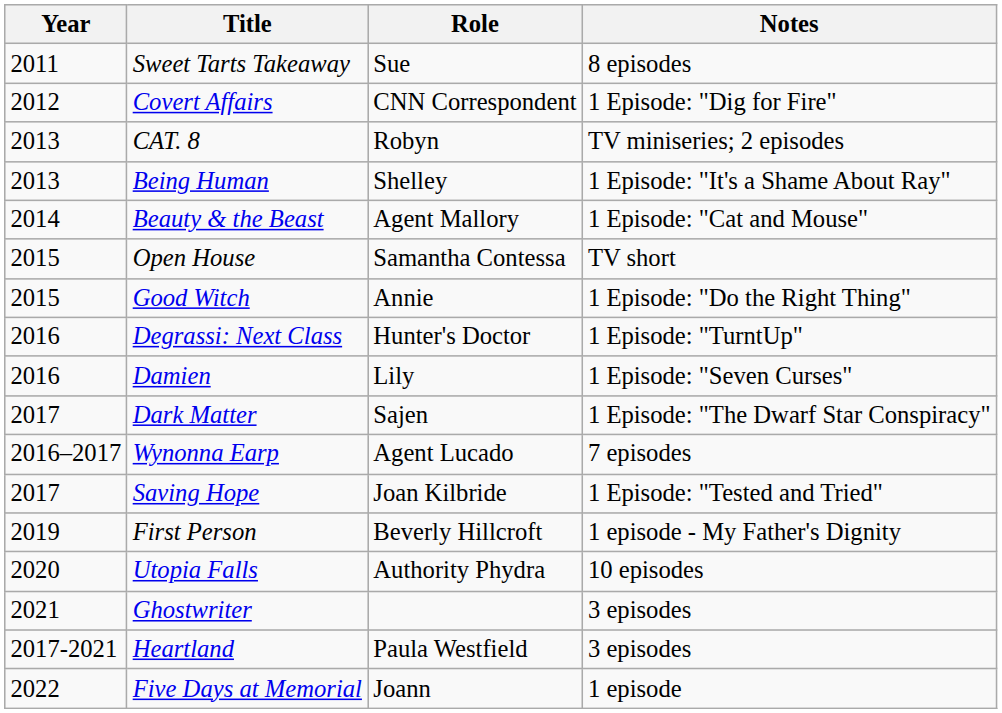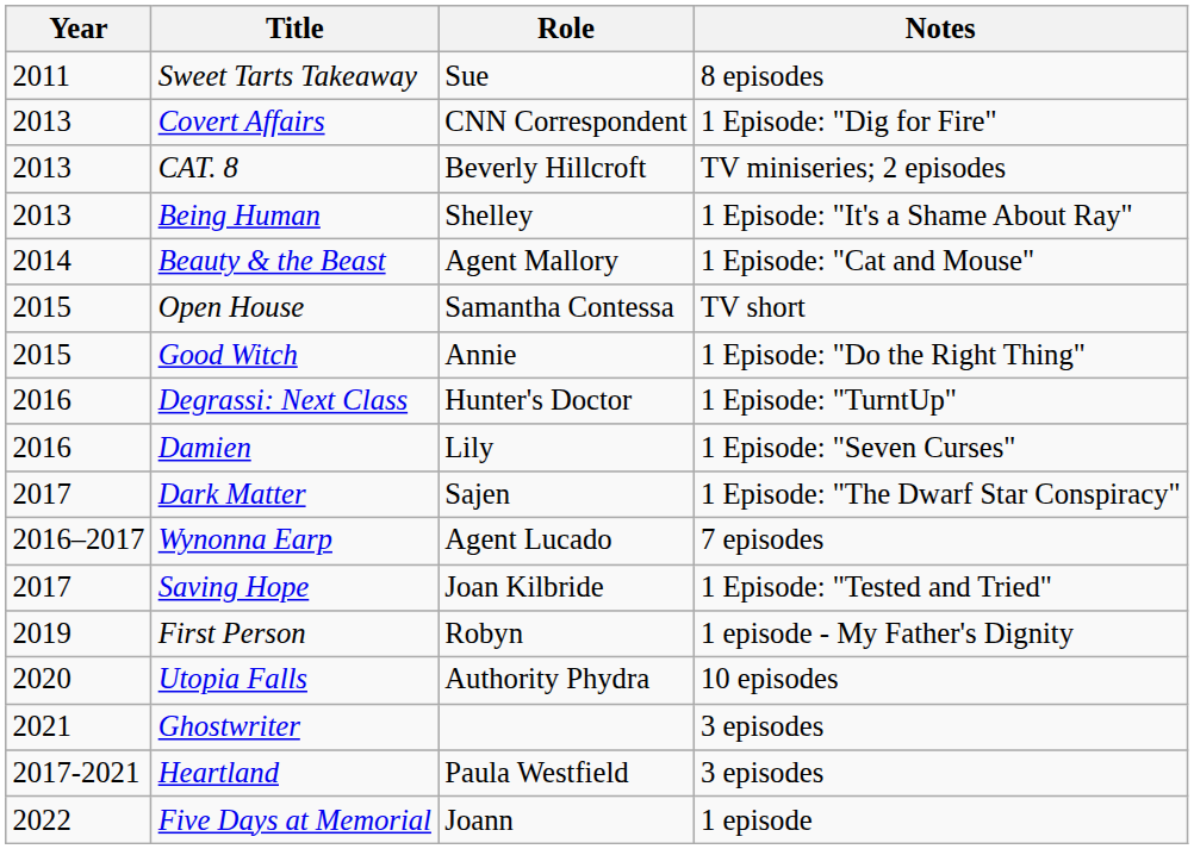Covert Affairs | Year: 2012 -> 2013
CAT. 8 | Role: Robyn -> Beverly Hillcroft
First Person | Role: Beverly Hillcroft -> Robyn
